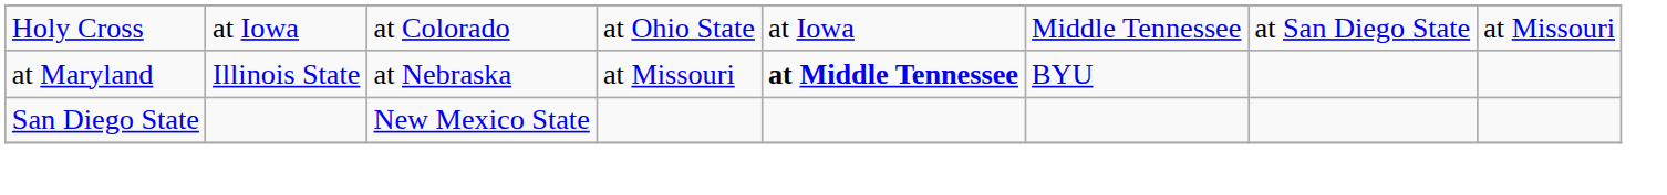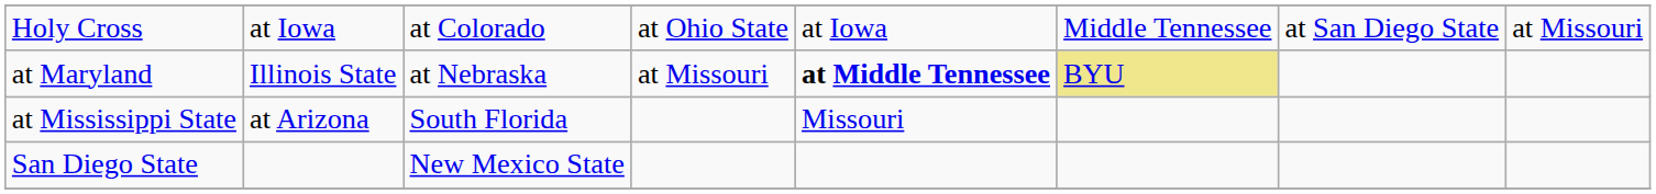at Maryland | column 6: no background -> khaki background
+ row: at Mississippi State | at Arizona | South Florida | Missouri
